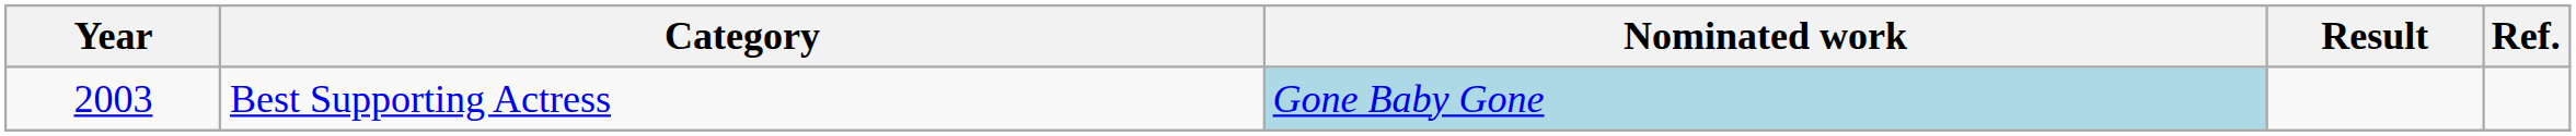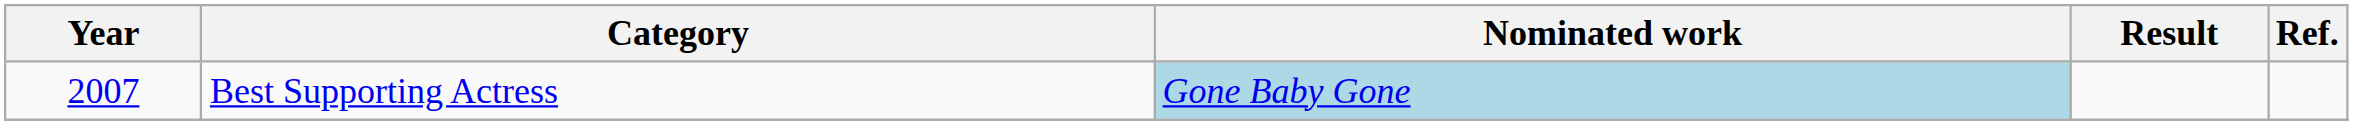Best Supporting Actress | Year: 2003 -> 2007
